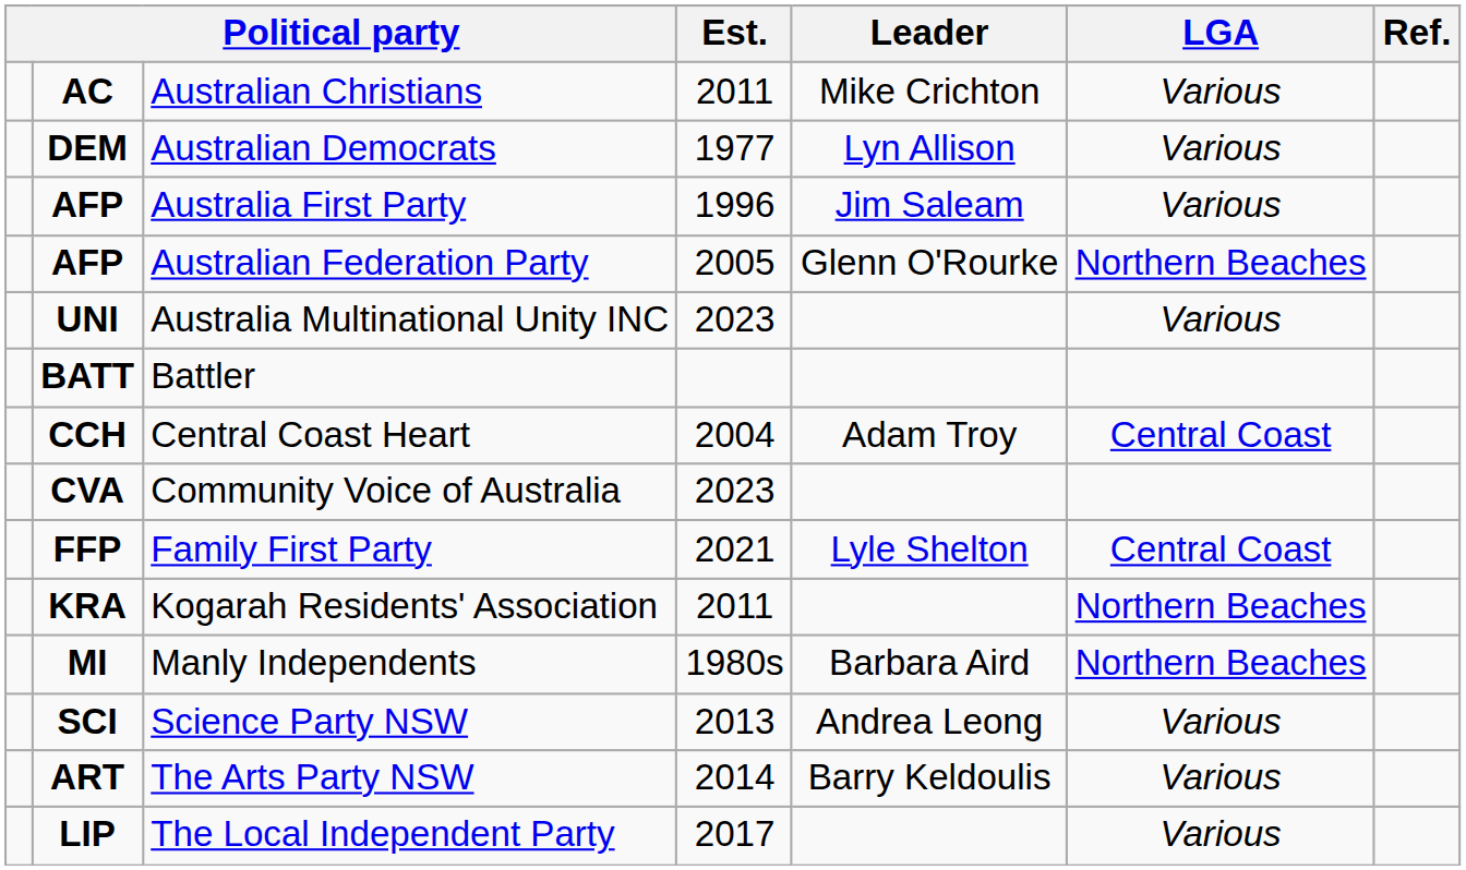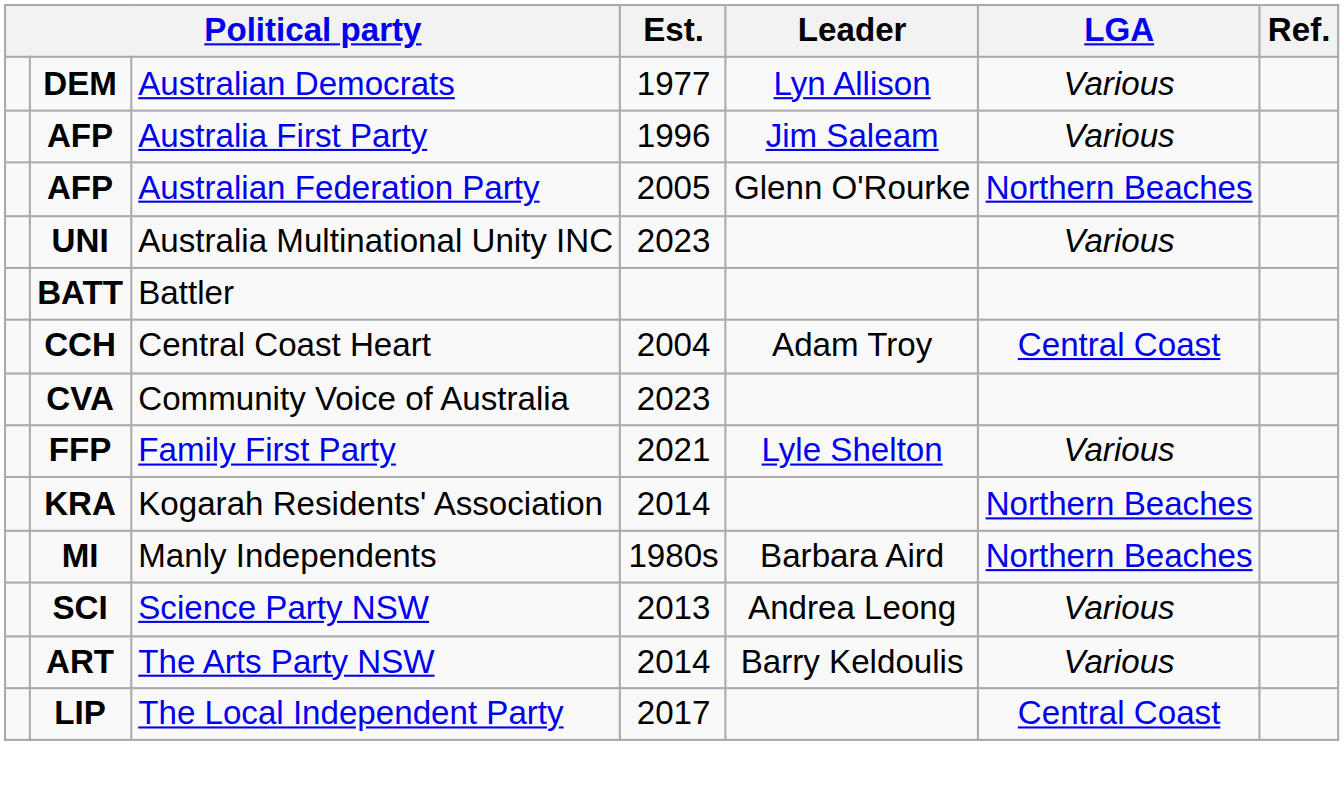- row: AC | Australian Christians | 2011 | Mike Crichton | Various
Family First Party | LGA: Central Coast -> Various
Kogarah Residents' Association | Est.: 2011 -> 2014
The Local Independent Party | LGA: Various -> Central Coast
